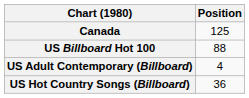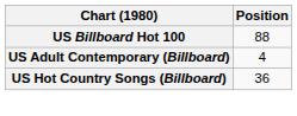- row: Canada | 125
